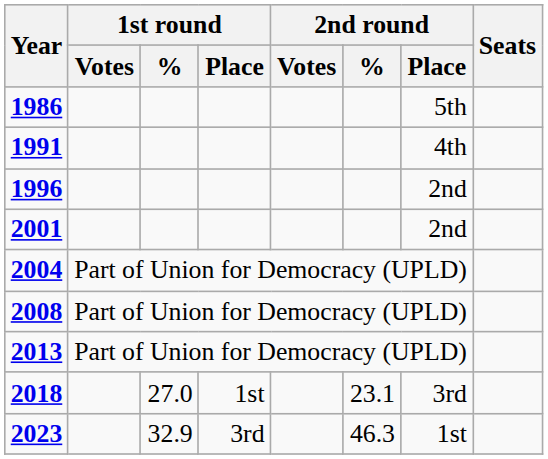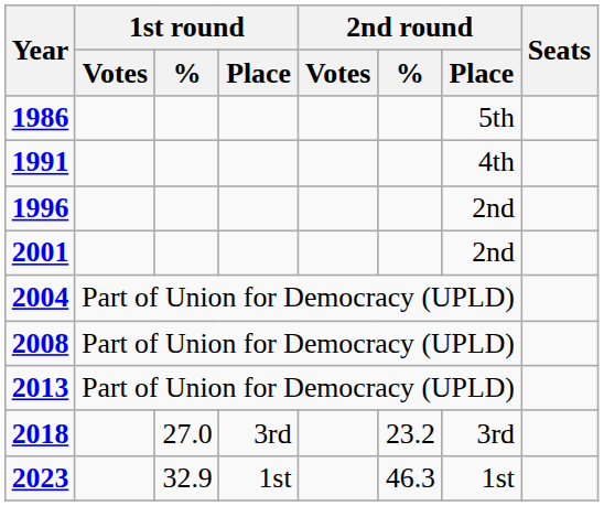2018 | 1st round / Place: 1st -> 3rd
2018 | 2nd round / %: 23.1 -> 23.2
2023 | 1st round / Place: 3rd -> 1st
